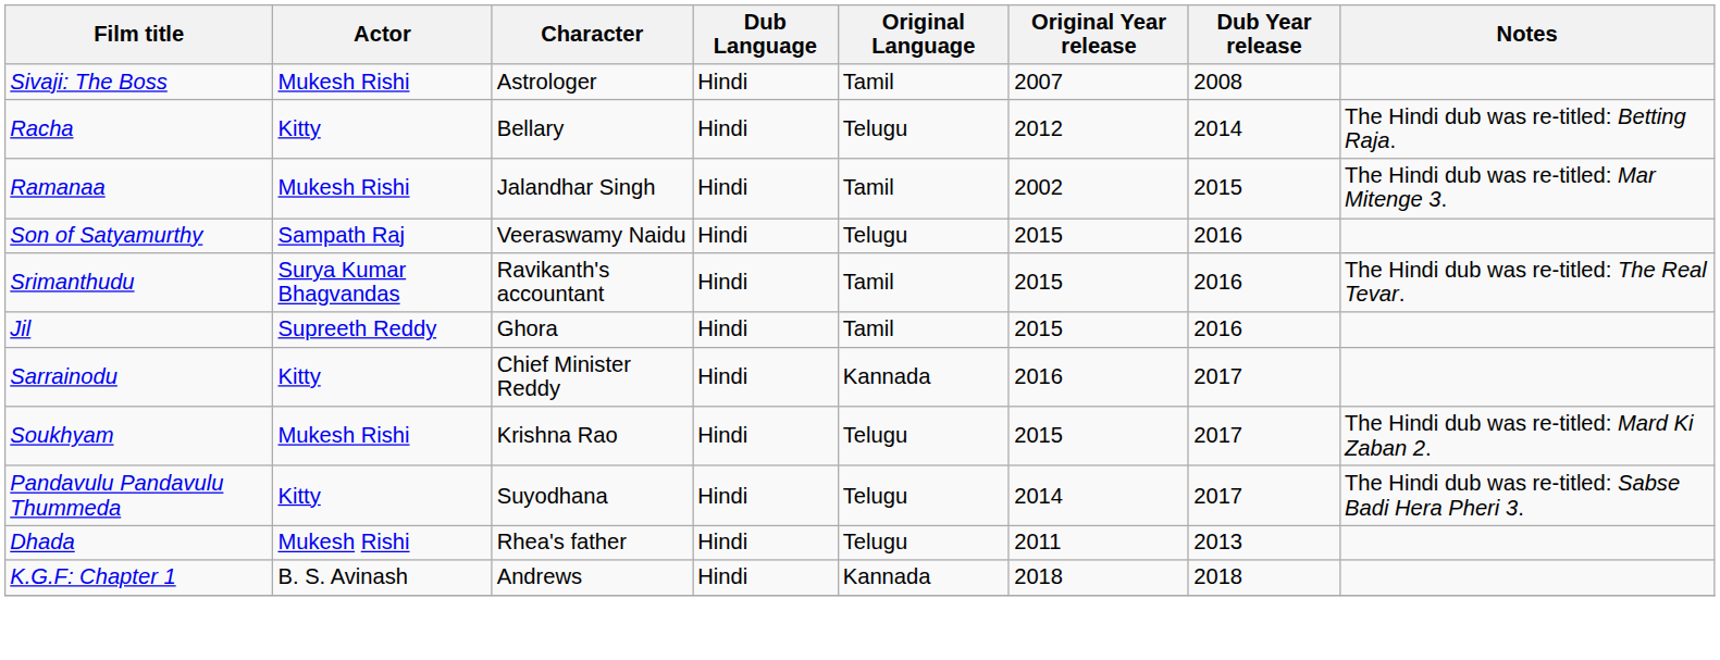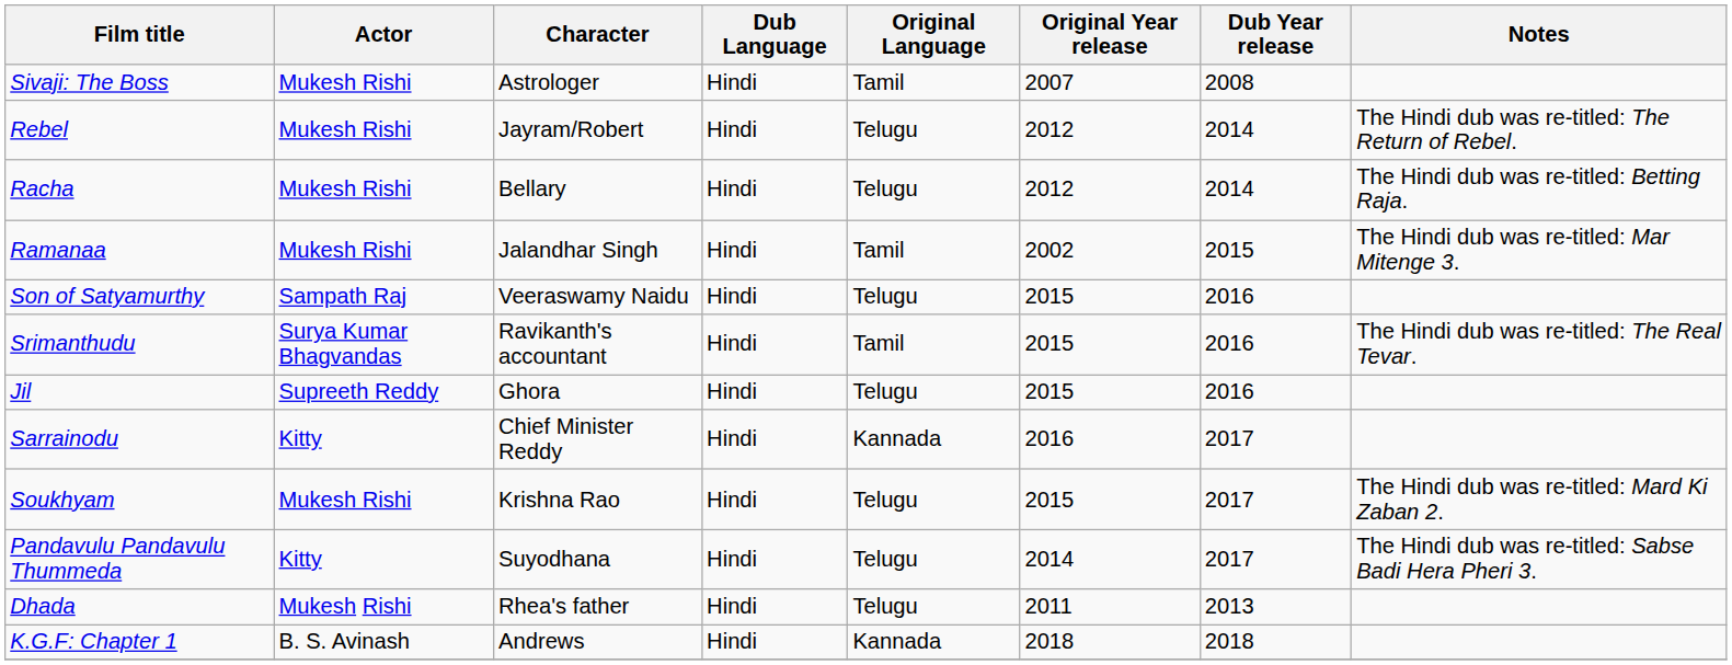+ row: Rebel | Mukesh Rishi | Jayram/Robert | Hindi | Telugu | 2012 | 2014 | The Hindi dub was re-titled: The Return of Rebel.
Racha | Actor: Kitty -> Mukesh Rishi
Jil | Original Language: Tamil -> Telugu
